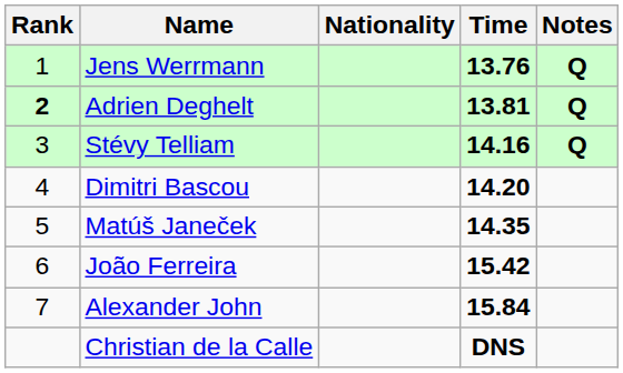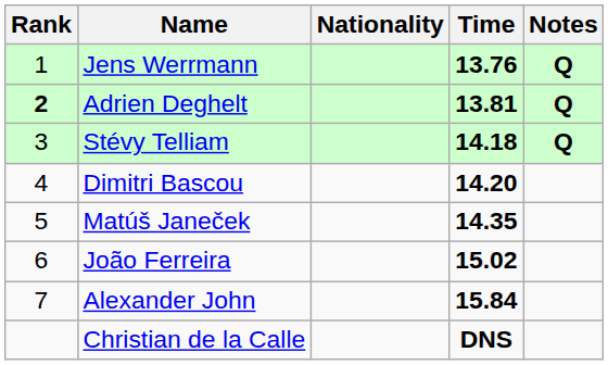Stévy Telliam | Time: 14.16 -> 14.18
João Ferreira | Time: 15.42 -> 15.02
